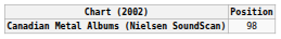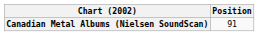Canadian Metal Albums (Nielsen SoundScan) | Position: 98 -> 91
